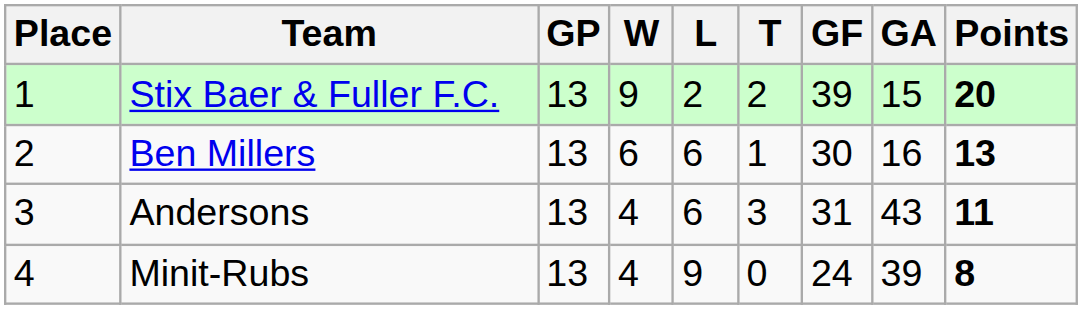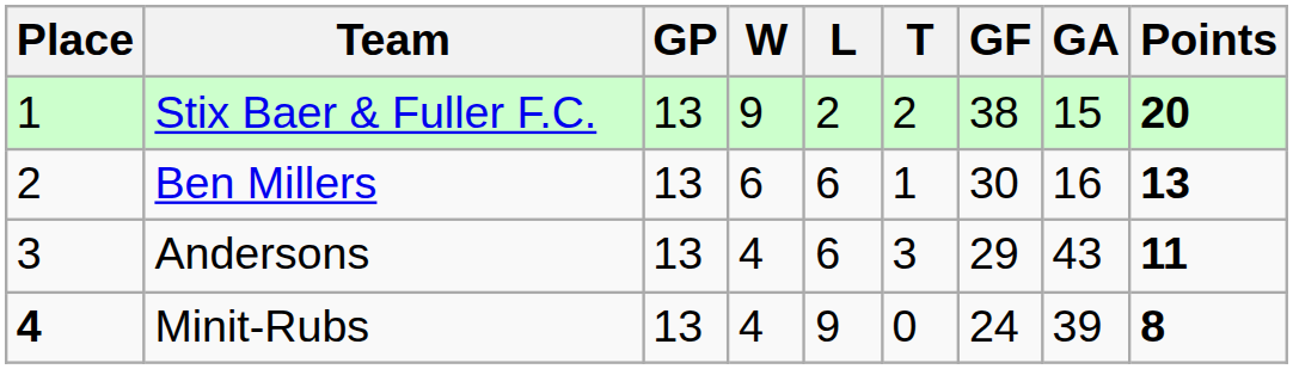Stix Baer & Fuller F.C. | GF: 39 -> 38
Andersons | GF: 31 -> 29
Minit-Rubs | Place: normal -> bold
